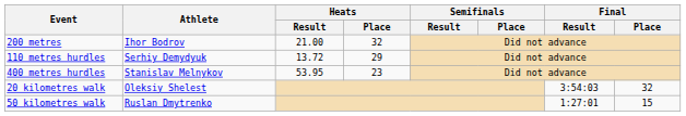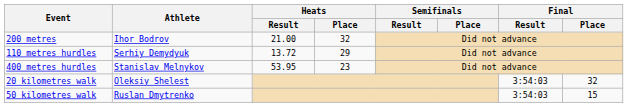50 kilometres walk | Final / Result: 1:27:01 -> 3:54:03
